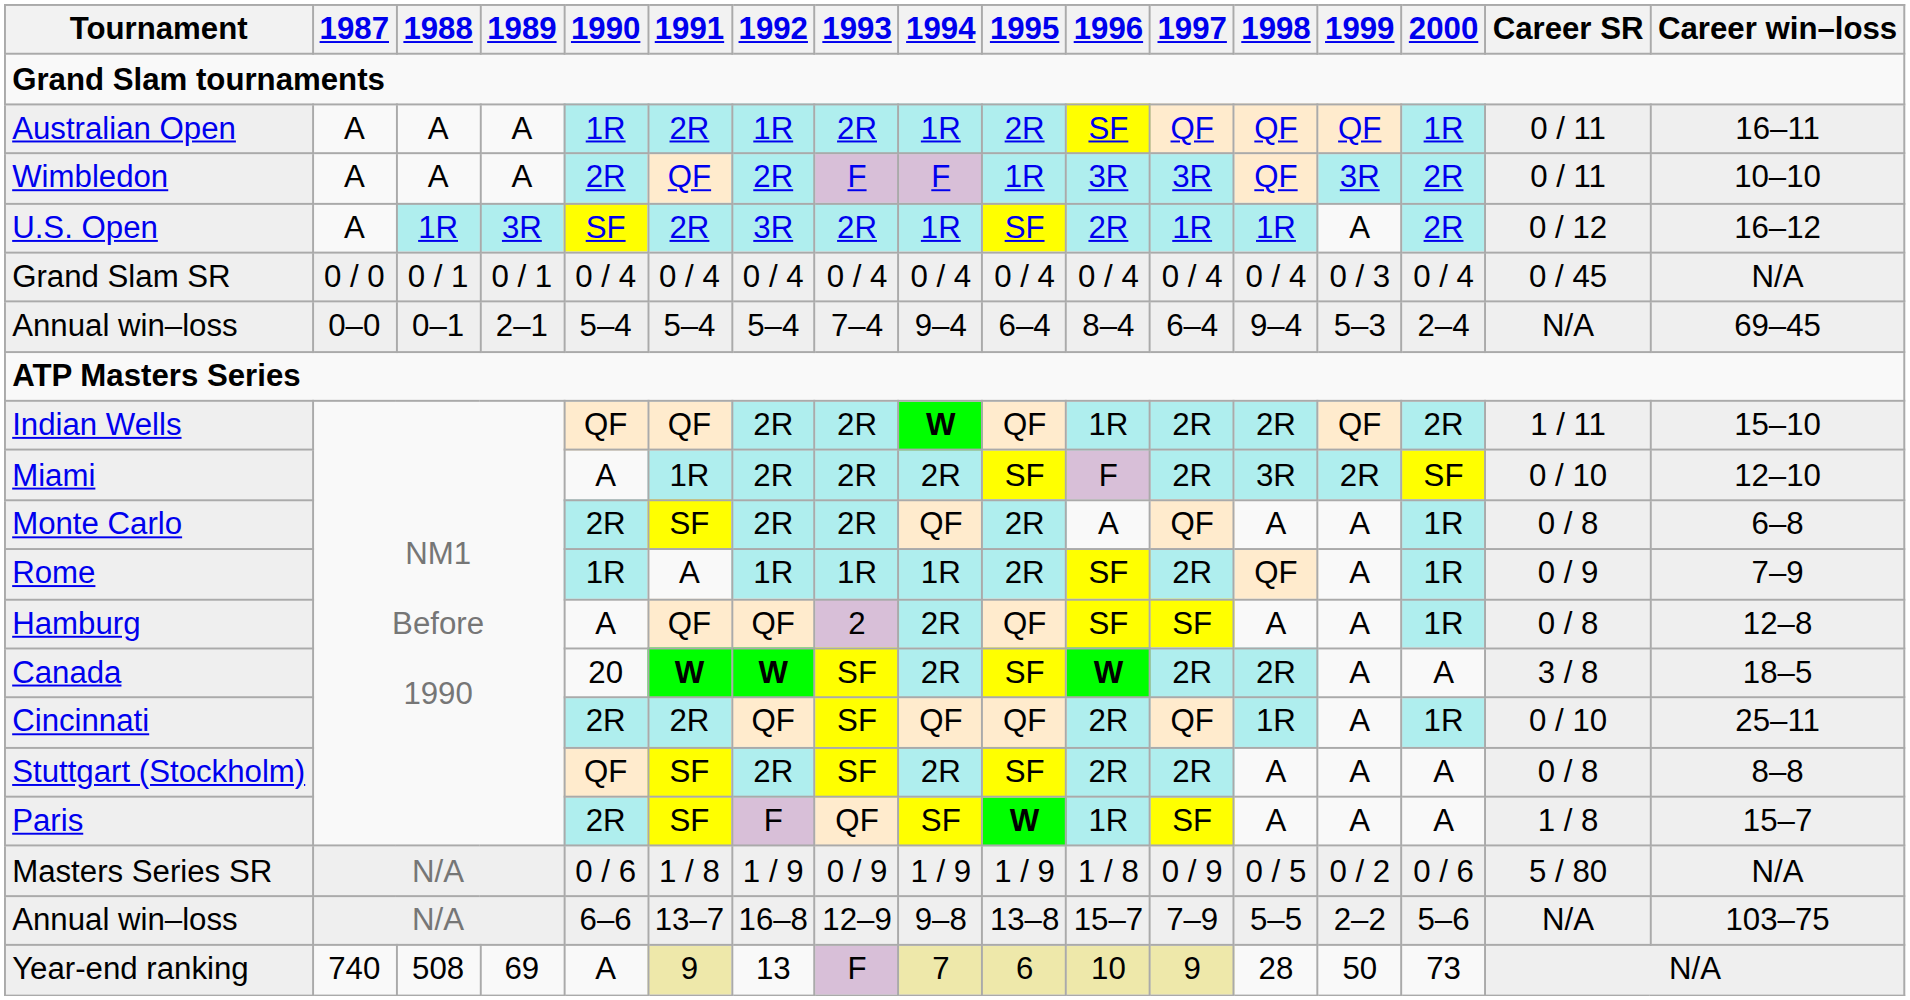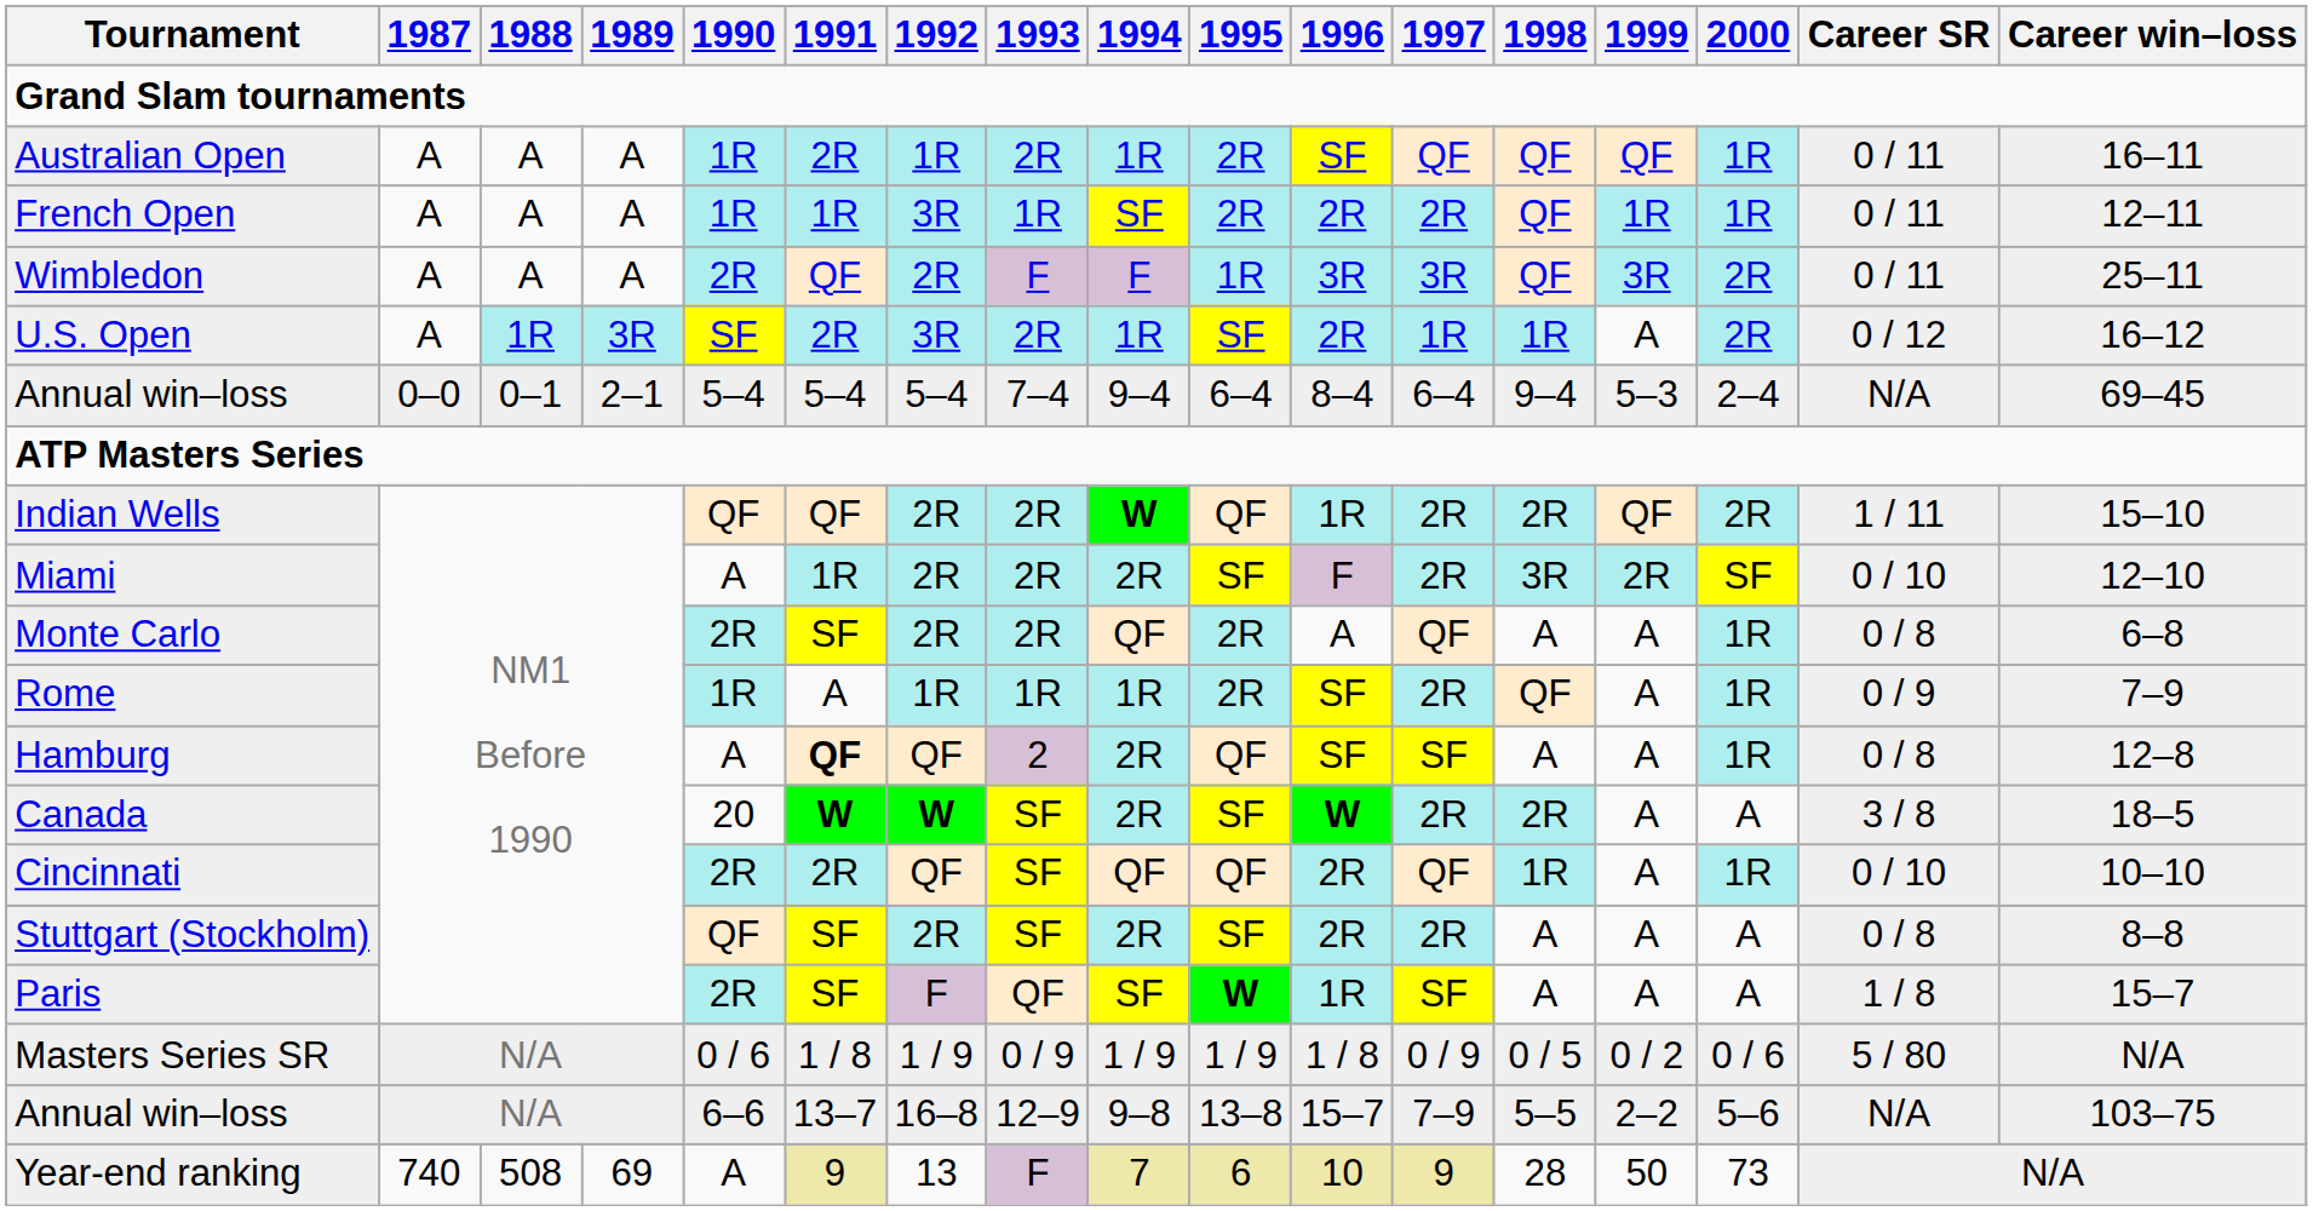+ row: French Open | A | A | A | 1R | 1R | 3R | 1R | SF | 2R | 2R | 2R | QF | 1R | 1R | 0 / 11 | 12–11
Wimbledon | Career win–loss: 10–10 -> 25–11
- row: Grand Slam SR | 0 / 0 | 0 / 1 | 0 / 1 | 0 / 4 | 0 / 4 | 0 / 4 | 0 / 4 | 0 / 4 | 0 / 4 | 0 / 4 | 0 / 4 | 0 / 4 | 0 / 3 | 0 / 4 | 0 / 45 | N/A
Hamburg | 1991: normal -> bold
Cincinnati | Career win–loss: 25–11 -> 10–10
